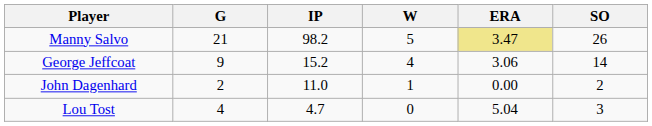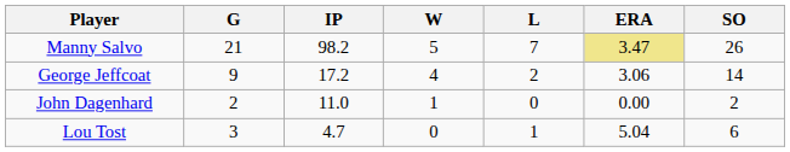+ column: L | 7 | 2 | 0 | 1
George Jeffcoat | IP: 15.2 -> 17.2
Lou Tost | G: 4 -> 3
Lou Tost | SO: 3 -> 6
